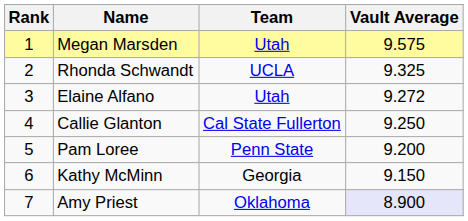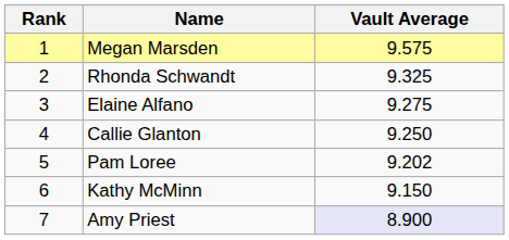- column: Team | Utah | UCLA | Utah | Cal State Fullerton | Penn State | Georgia | Oklahoma
Elaine Alfano | Vault Average: 9.272 -> 9.275
Pam Loree | Vault Average: 9.200 -> 9.202
